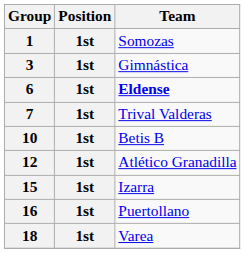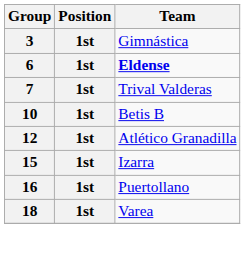- row: 1 | 1st | Somozas
